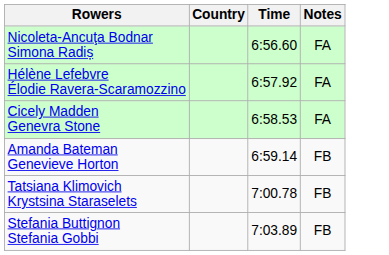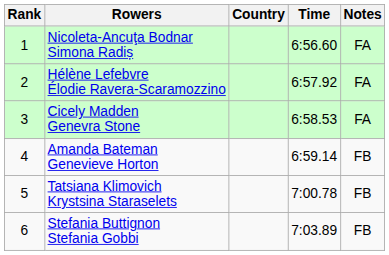+ column: Rank | 1 | 2 | 3 | 4 | 5 | 6
